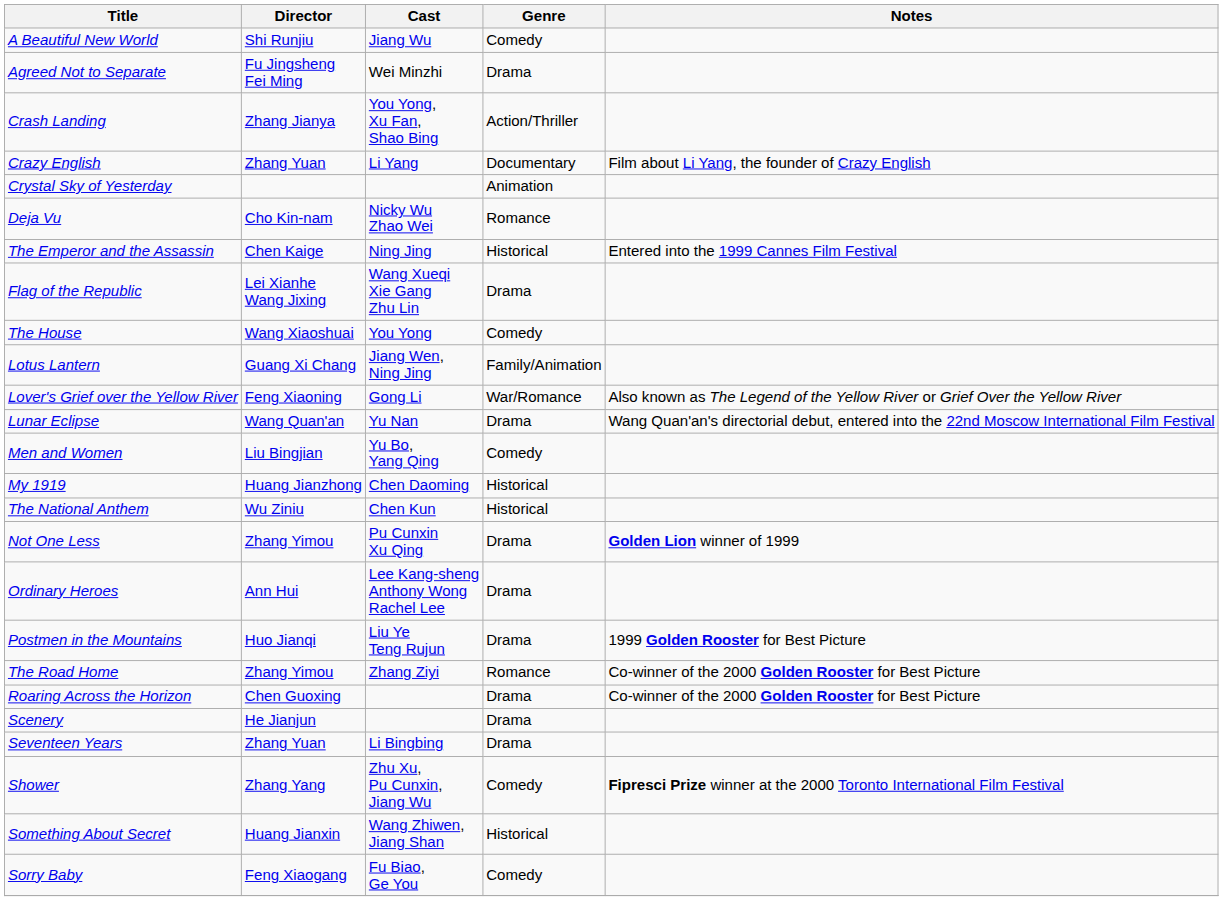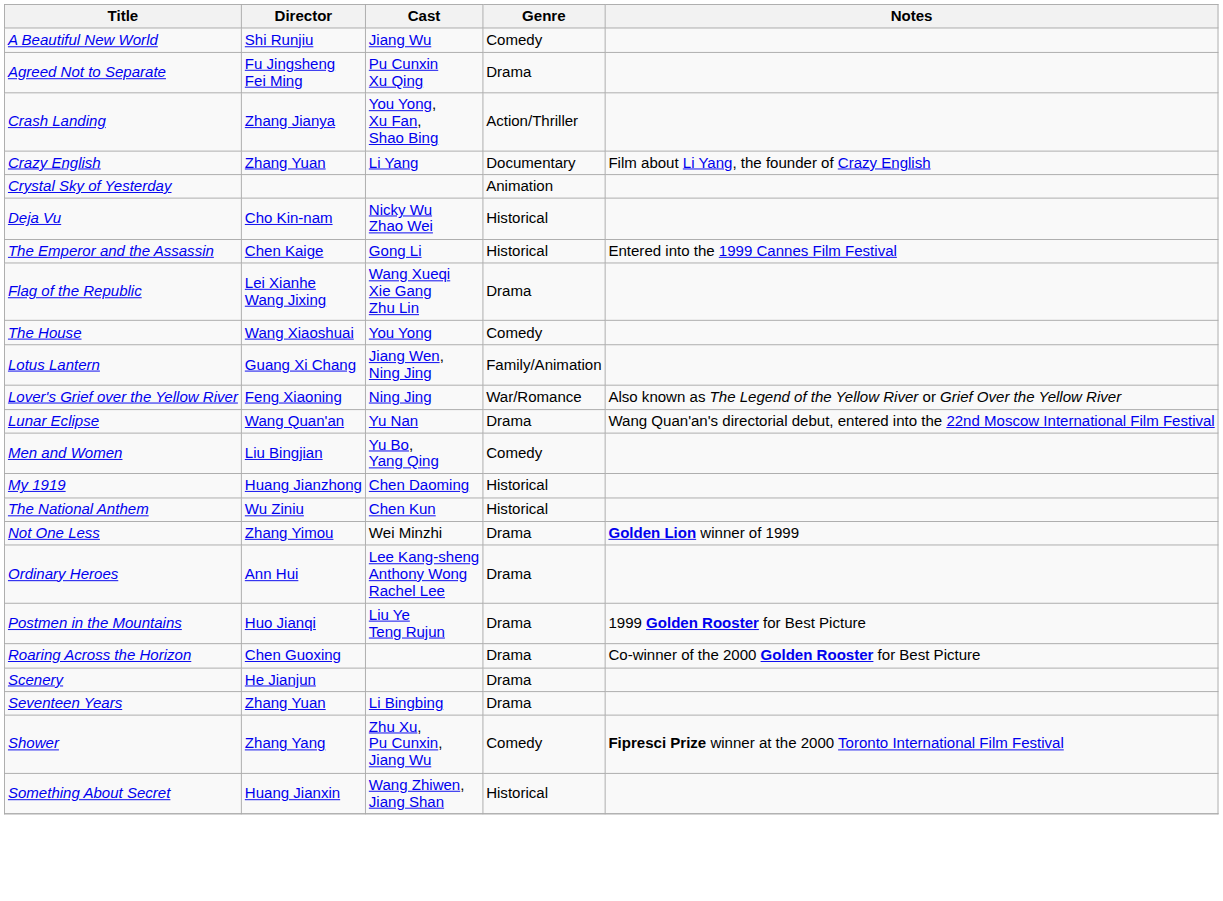Agreed Not to Separate | Cast: Wei Minzhi -> Pu Cunxin Xu Qing
Deja Vu | Genre: Romance -> Historical
The Emperor and the Assassin | Cast: Ning Jing -> Gong Li
Lover's Grief over the Yellow River | Cast: Gong Li -> Ning Jing
Not One Less | Cast: Pu Cunxin Xu Qing -> Wei Minzhi
- row: The Road Home | Zhang Yimou | Zhang Ziyi | Romance | Co-winner of the 2000 Golden Rooster for Best Picture
- row: Sorry Baby | Feng Xiaogang | Fu Biao, Ge You | Comedy
